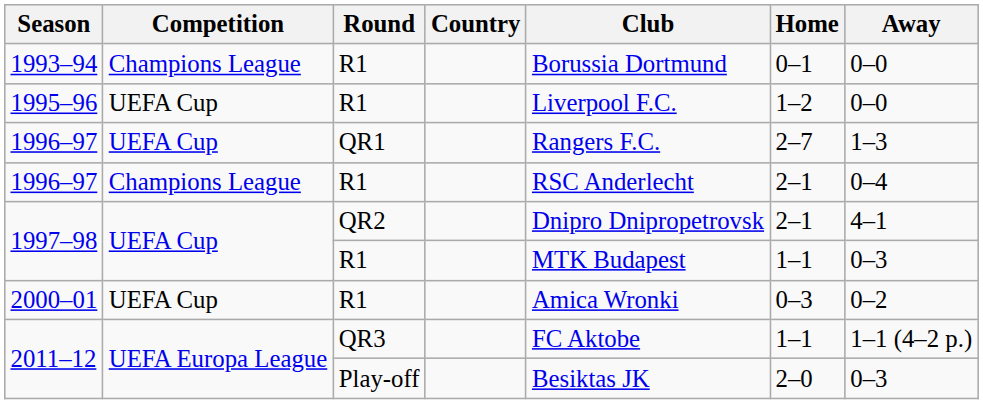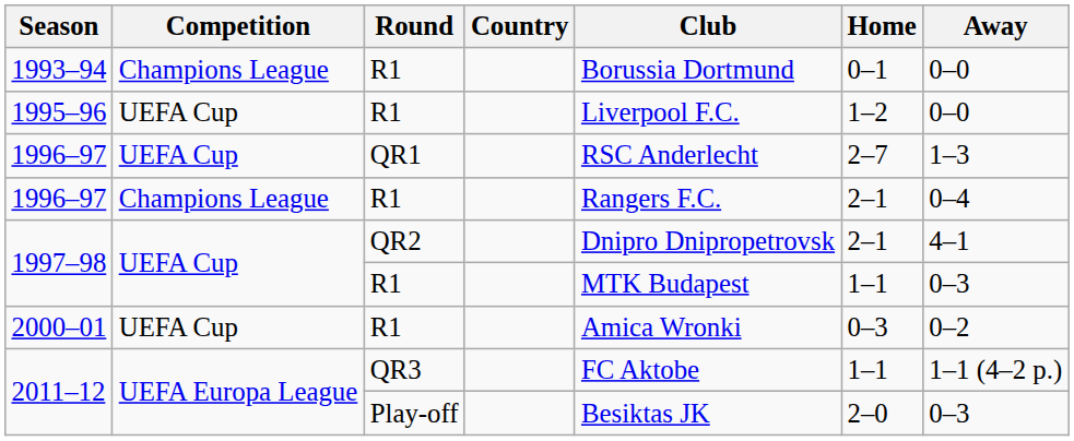1996–97 / QR1 | Club: Rangers F.C. -> RSC Anderlecht
1996–97 / R1 | Club: RSC Anderlecht -> Rangers F.C.
